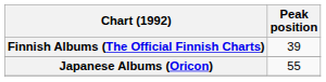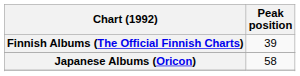Japanese Albums (Oricon) | Peak position: 55 -> 58
